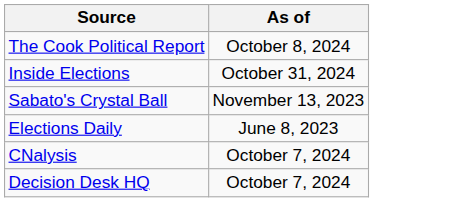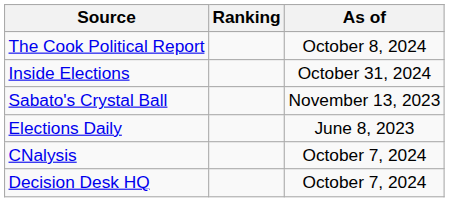+ column: Ranking
